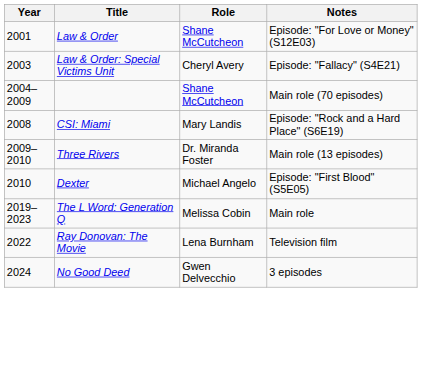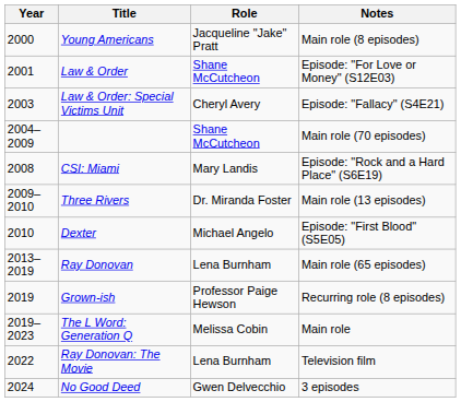+ row: 2000 | Young Americans | Jacqueline "Jake" Pratt | Main role (8 episodes)
+ row: 2013–2019 | Ray Donovan | Lena Burnham | Main role (65 episodes)
+ row: 2019 | Grown-ish | Professor Paige Hewson | Recurring role (8 episodes)
